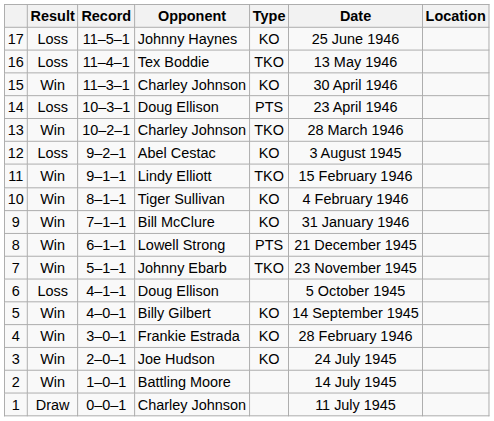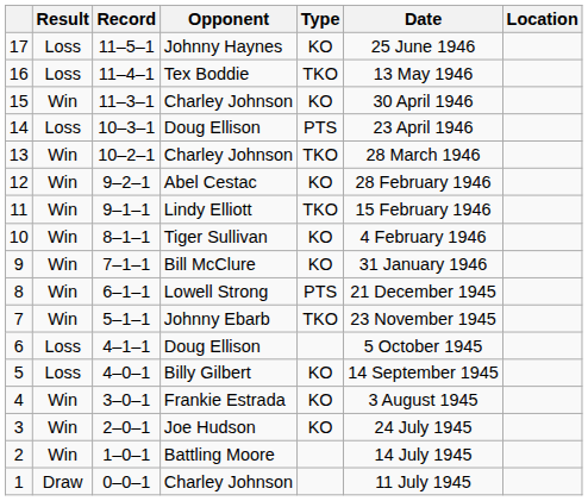12 | Result: Loss -> Win
12 | Date: 3 August 1945 -> 28 February 1946
5 | Result: Win -> Loss
4 | Date: 28 February 1946 -> 3 August 1945
